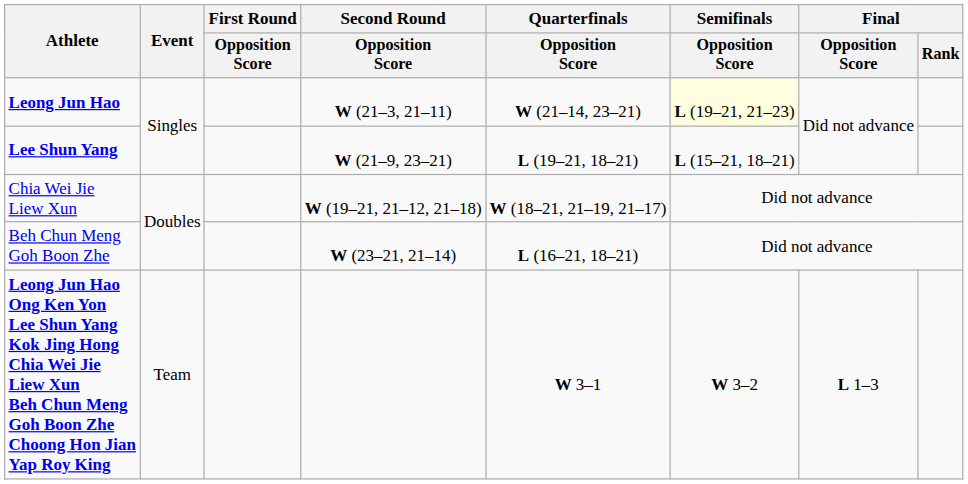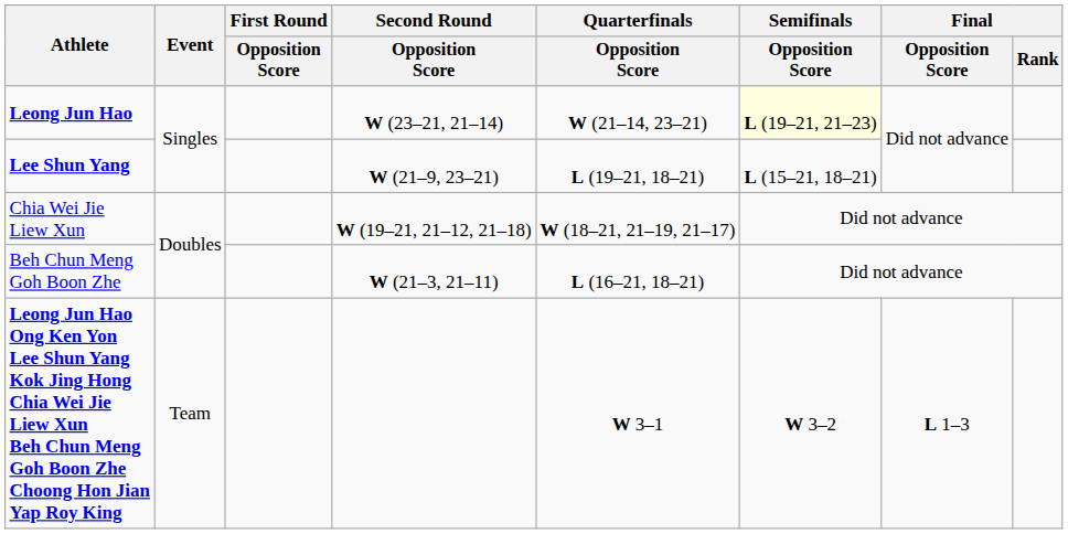Leong Jun Hao | Second Round / Opposition Score: W (21–3, 21–11) -> W (23–21, 21–14)
Beh Chun Meng Goh Boon Zhe | Second Round / Opposition Score: W (23–21, 21–14) -> W (21–3, 21–11)
